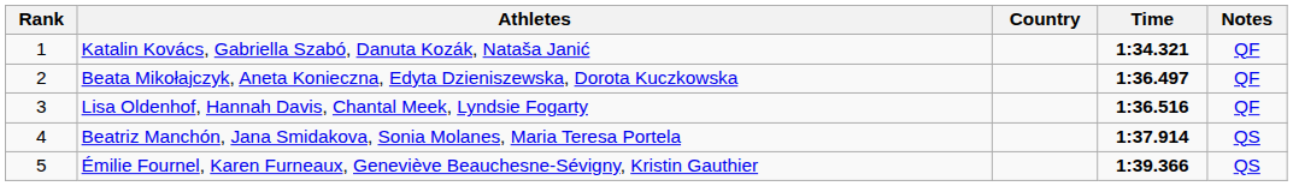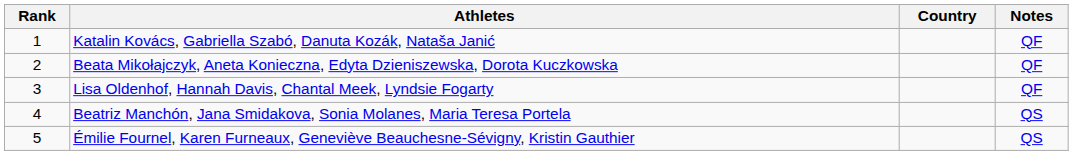- column: Time | 1:34.321 | 1:36.497 | 1:36.516 | 1:37.914 | 1:39.366
